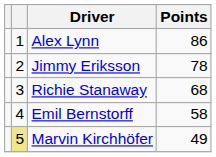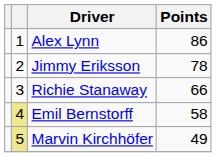Richie Stanaway | Points: 68 -> 66
Emil Bernstorff | column 2: no background -> khaki background
